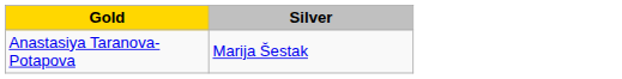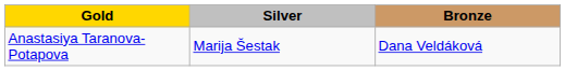+ column: Bronze | Dana Veldáková
